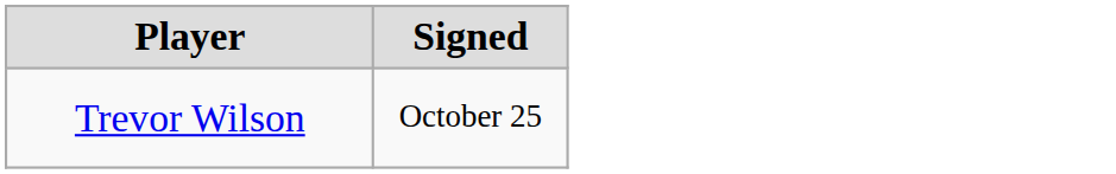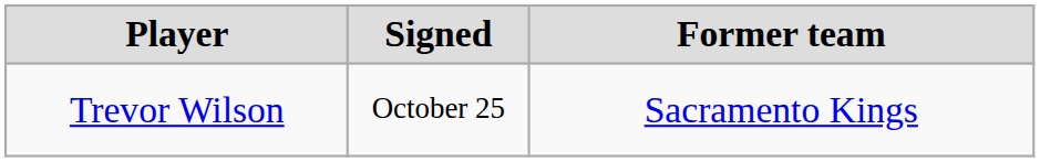+ column: Former team | Sacramento Kings
